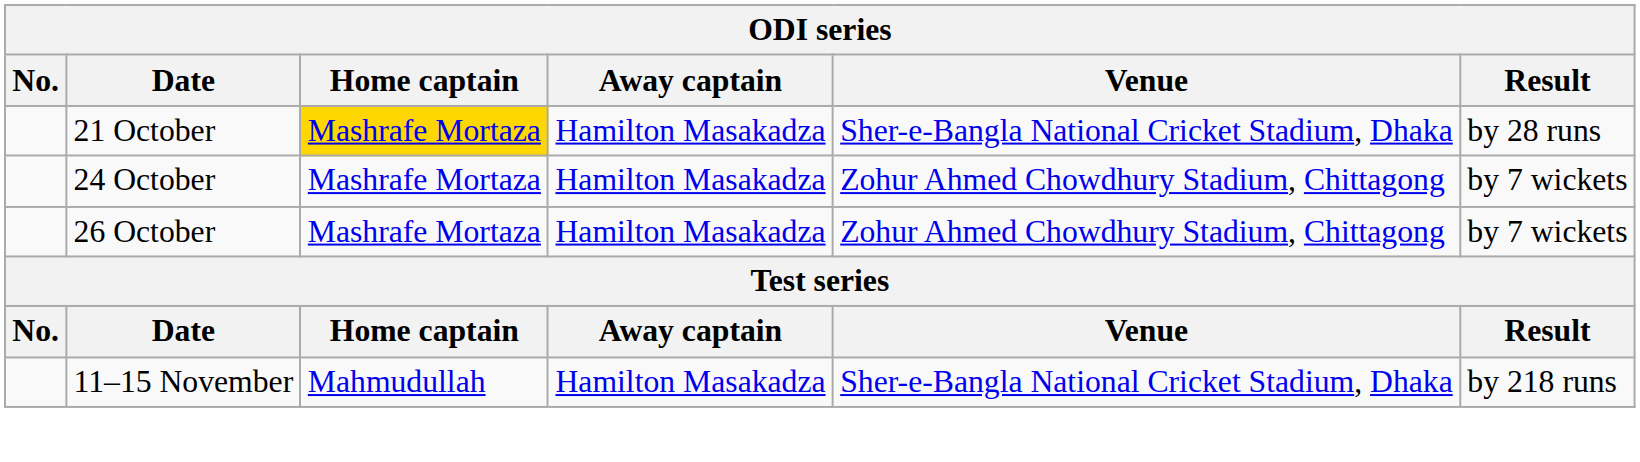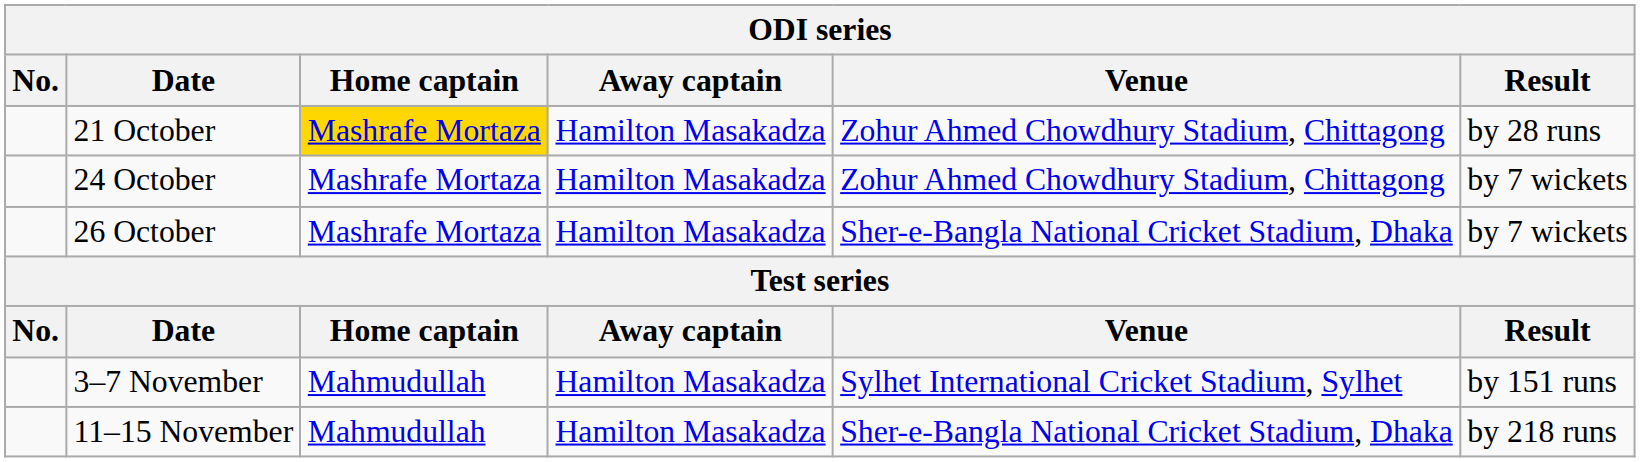21 October | Venue: Sher-e-Bangla National Cricket Stadium, Dhaka -> Zohur Ahmed Chowdhury Stadium, Chittagong
26 October | Venue: Zohur Ahmed Chowdhury Stadium, Chittagong -> Sher-e-Bangla National Cricket Stadium, Dhaka
+ row: 3–7 November | Mahmudullah | Hamilton Masakadza | Sylhet International Cricket Stadium, Sylhet | by 151 runs
